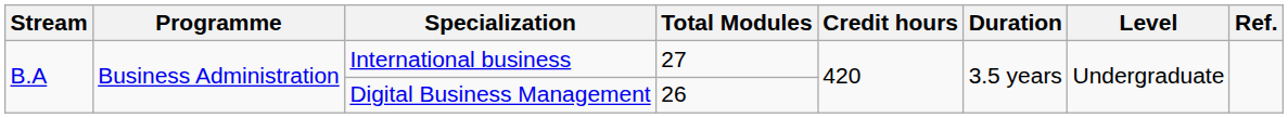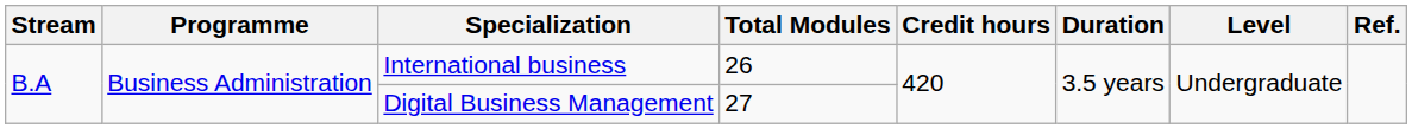International business | Total Modules: 27 -> 26
Digital Business Management | Total Modules: 26 -> 27
